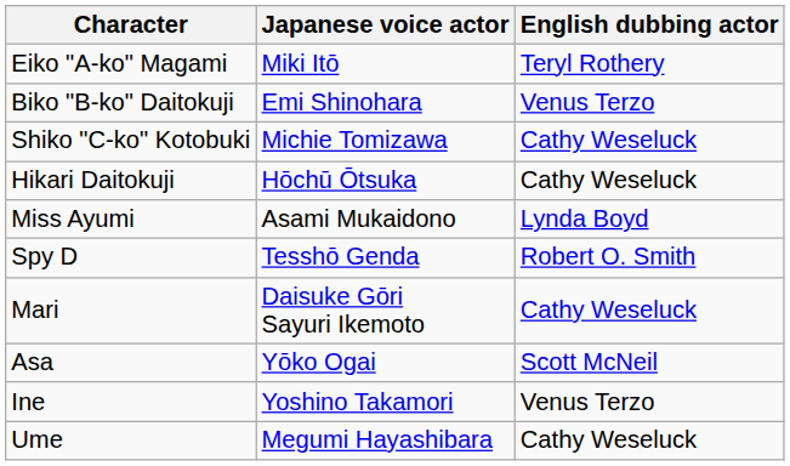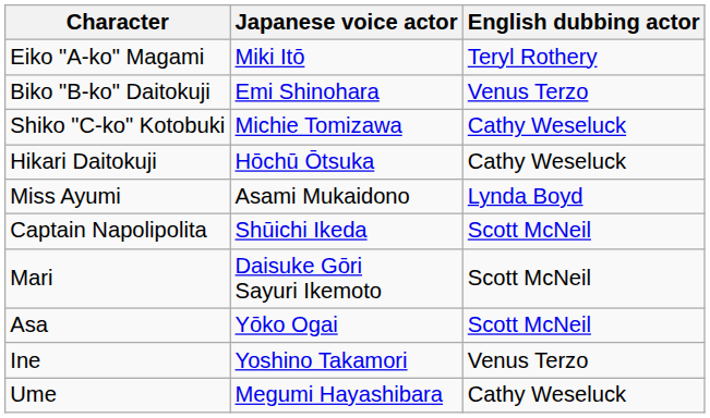+ row: Captain Napolipolita | Shūichi Ikeda | Scott McNeil
- row: Spy D | Tesshō Genda | Robert O. Smith
Mari | English dubbing actor: Cathy Weseluck -> Scott McNeil
